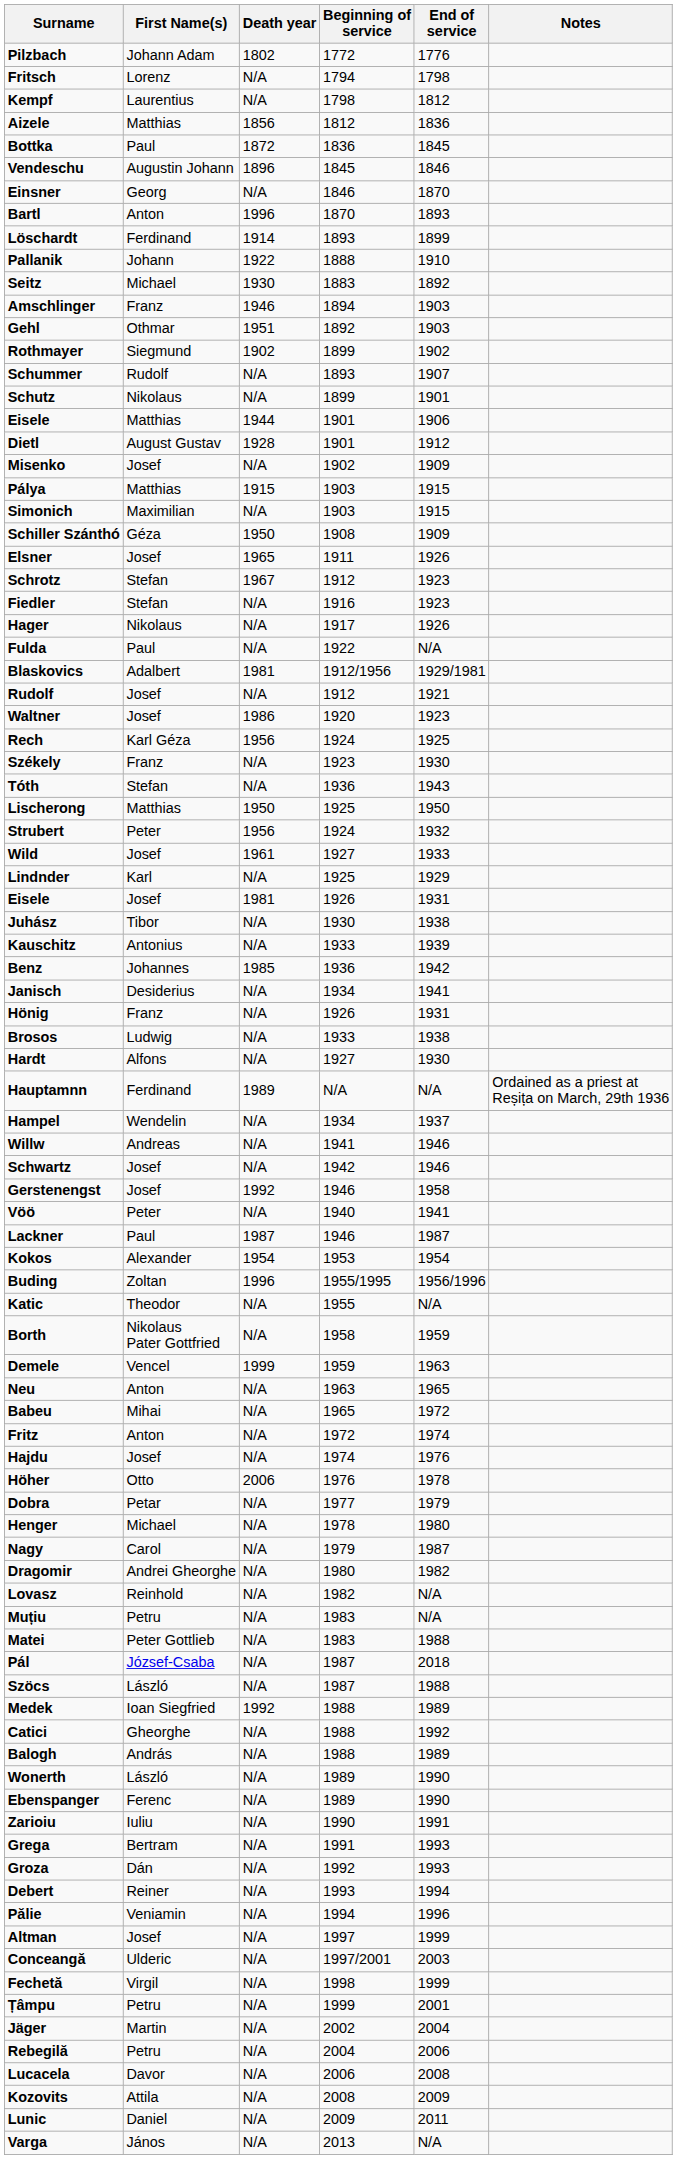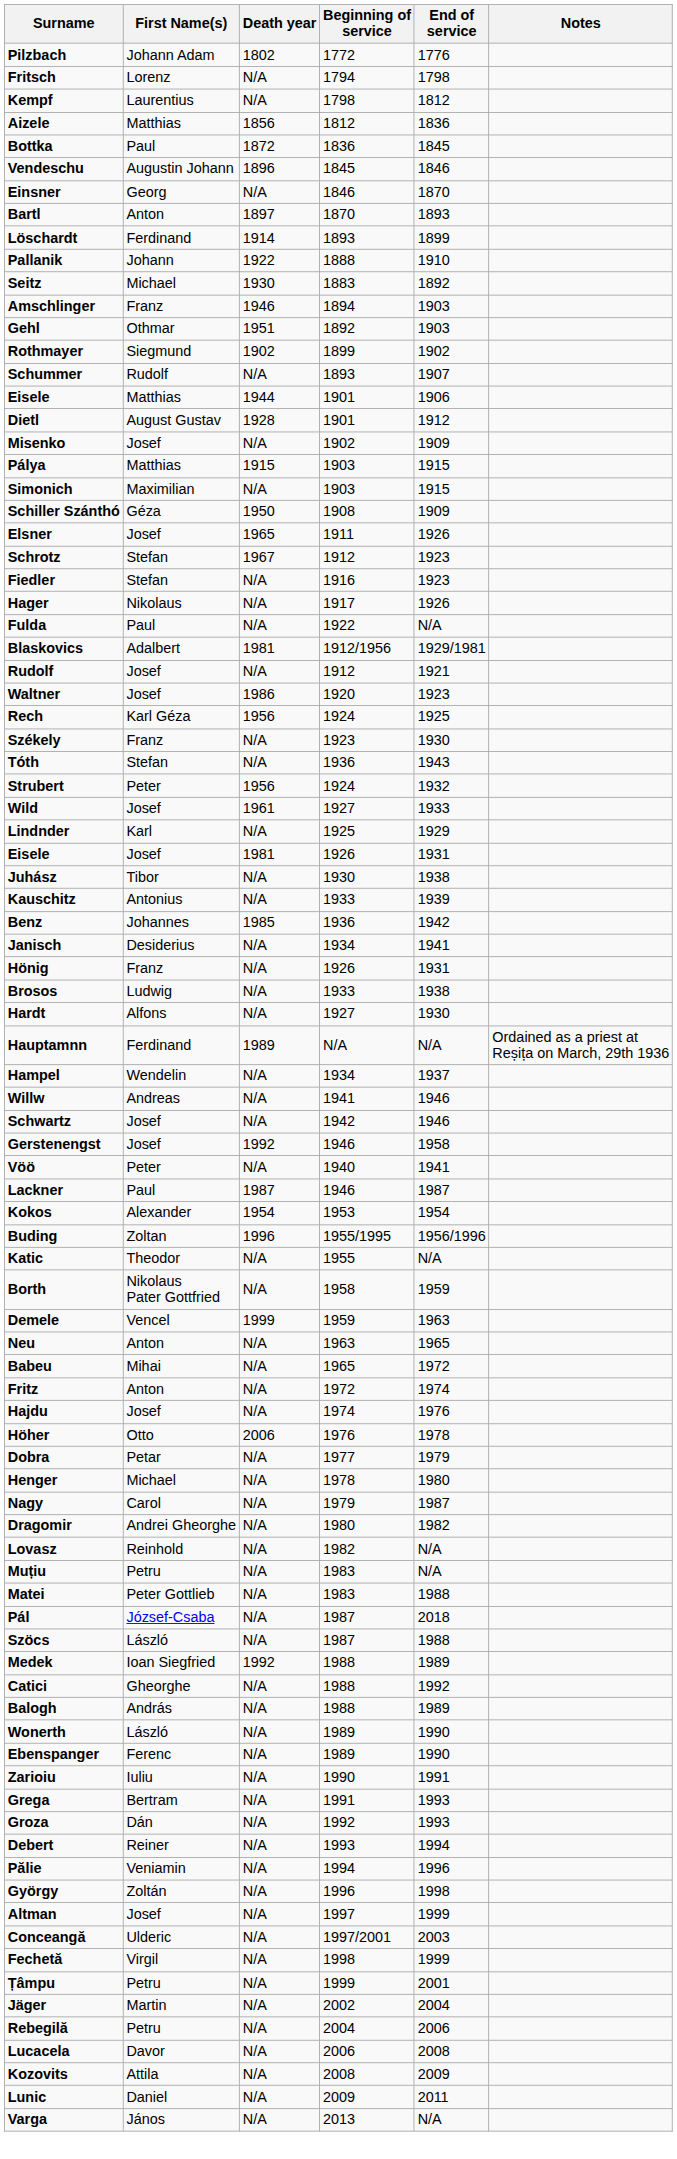Bartl | Death year: 1996 -> 1897
- row: Schutz | Nikolaus | N/A | 1899 | 1901
- row: Lischerong | Matthias | 1950 | 1925 | 1950
+ row: György | Zoltán | N/A | 1996 | 1998
